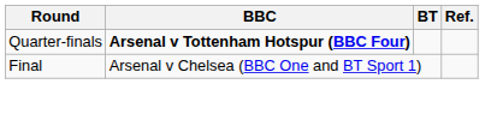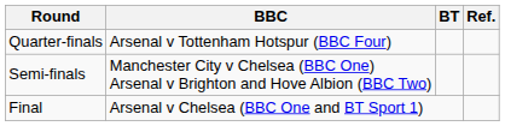Quarter-finals | BBC: bold -> normal
+ row: Semi-finals | Manchester City v Chelsea (BBC One) Arsenal v Brighton and Hove Albion (BBC Two)
